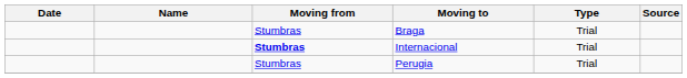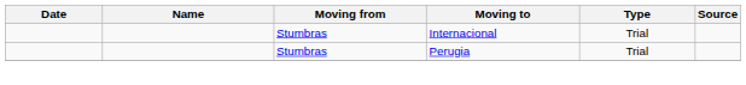- row: Stumbras | Braga | Trial
Internacional | Moving from: bold -> normal
